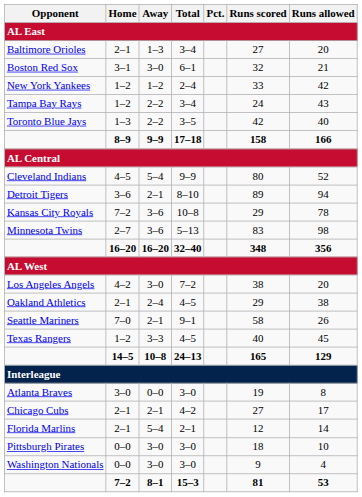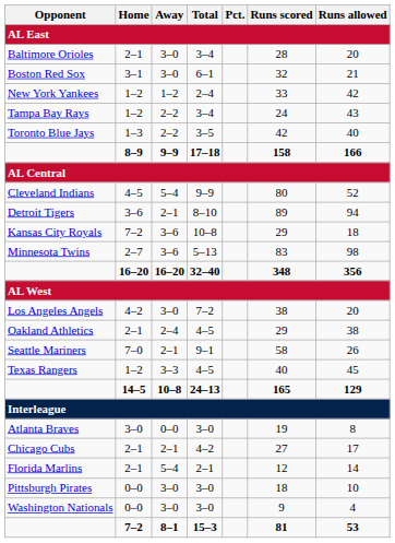Baltimore Orioles | Away: 1–3 -> 3–0
Baltimore Orioles | Runs scored: 27 -> 28
Kansas City Royals | Runs allowed: 78 -> 18
